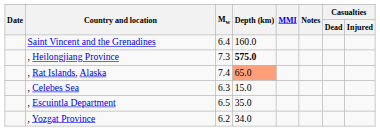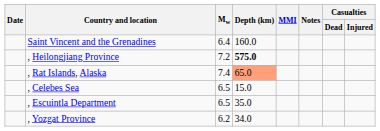, Heilongjiang Province | Mw: 7.3 -> 7.2
, Celebes Sea | Mw: 6.3 -> 6.5
